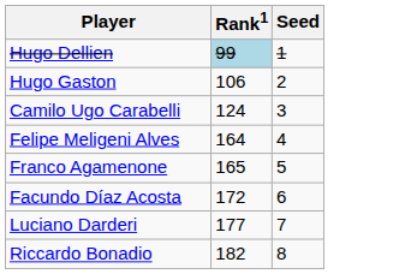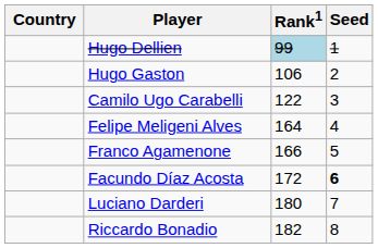+ column: Country
Camilo Ugo Carabelli | Rank1: 124 -> 122
Franco Agamenone | Rank1: 165 -> 166
Facundo Díaz Acosta | Seed: normal -> bold
Luciano Darderi | Rank1: 177 -> 180
